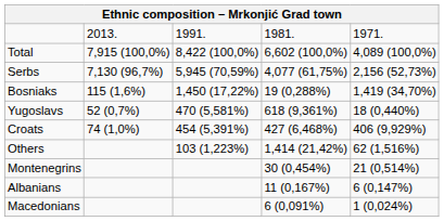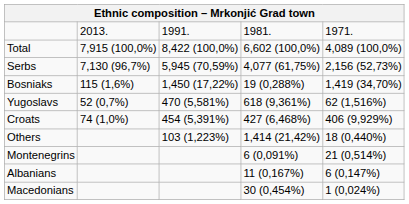Yugoslavs | column 5: 18 (0,440%) -> 62 (1,516%)
Others | column 5: 62 (1,516%) -> 18 (0,440%)
Montenegrins | column 4: 30 (0,454%) -> 6 (0,091%)
Macedonians | column 4: 6 (0,091%) -> 30 (0,454%)
